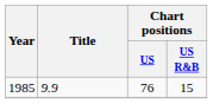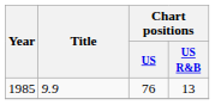1985 | Chart positions / US R&B: 15 -> 13
